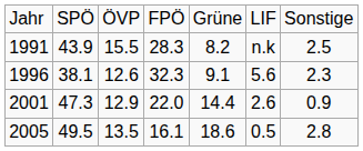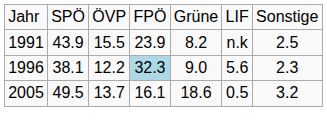1991 | column 4: 28.3 -> 23.9
1996 | column 3: 12.6 -> 12.2
1996 | column 4: no background -> lightblue background
1996 | column 5: 9.1 -> 9.0
- row: 2001 | 47.3 | 12.9 | 22.0 | 14.4 | 2.6 | 0.9
2005 | column 3: 13.5 -> 13.7
2005 | column 7: 2.8 -> 3.2
